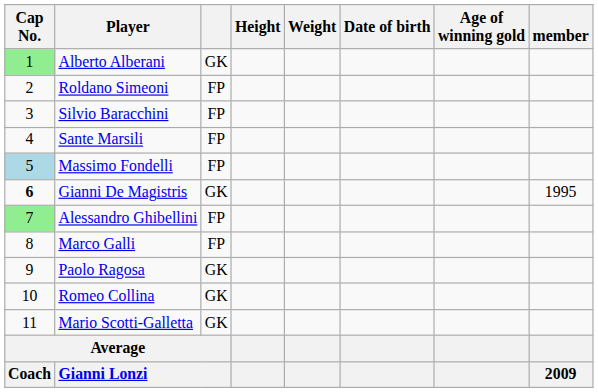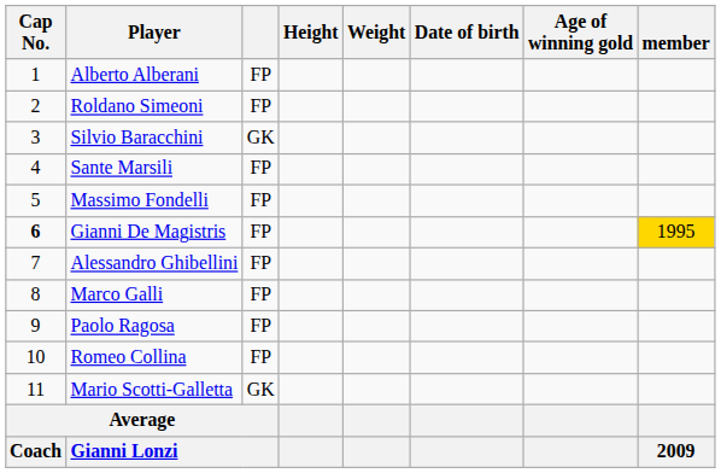Alberto Alberani | Cap No.: lightgreen background -> no background
Alberto Alberani | column 3: GK -> FP
Silvio Baracchini | column 3: FP -> GK
Massimo Fondelli | Cap No.: lightblue background -> no background
Gianni De Magistris | column 3: GK -> FP
Gianni De Magistris | member: no background -> gold background
Alessandro Ghibellini | Cap No.: lightgreen background -> no background
Paolo Ragosa | column 3: GK -> FP
Romeo Collina | column 3: GK -> FP
